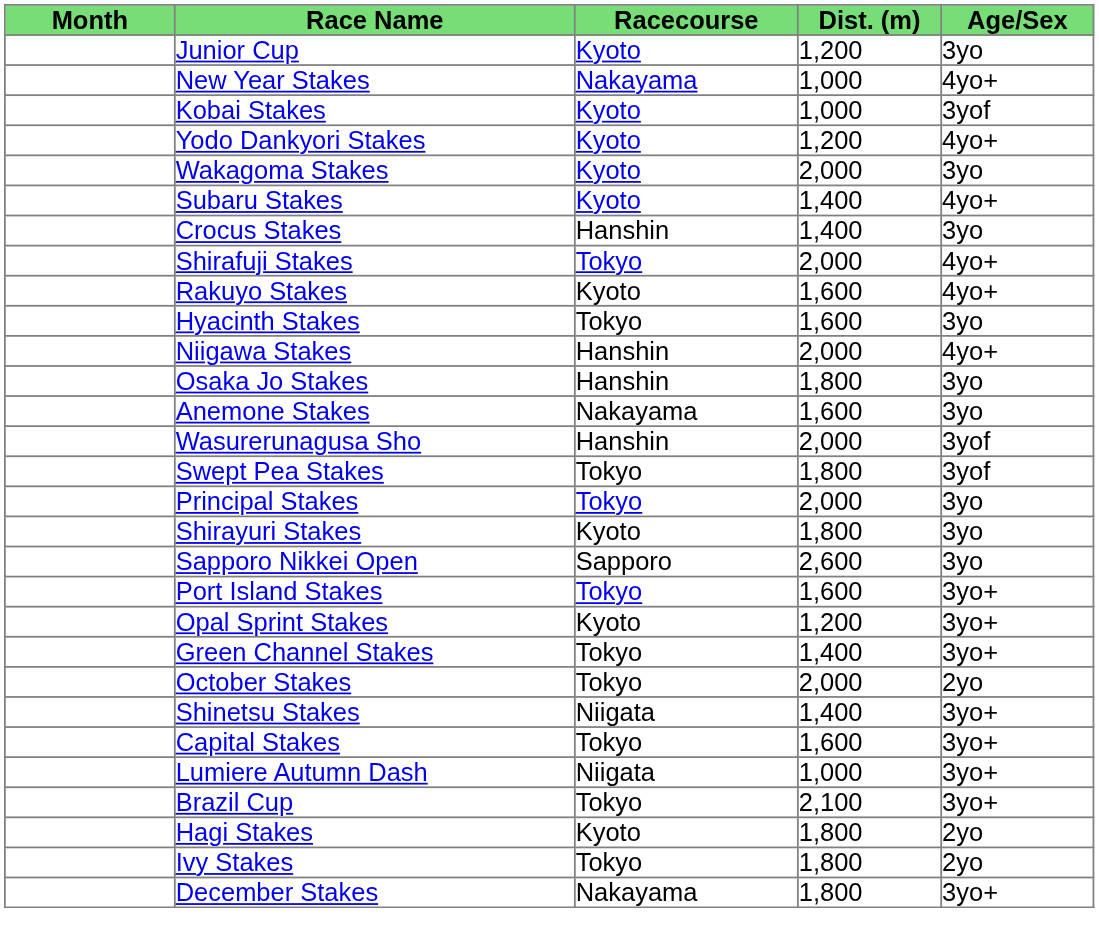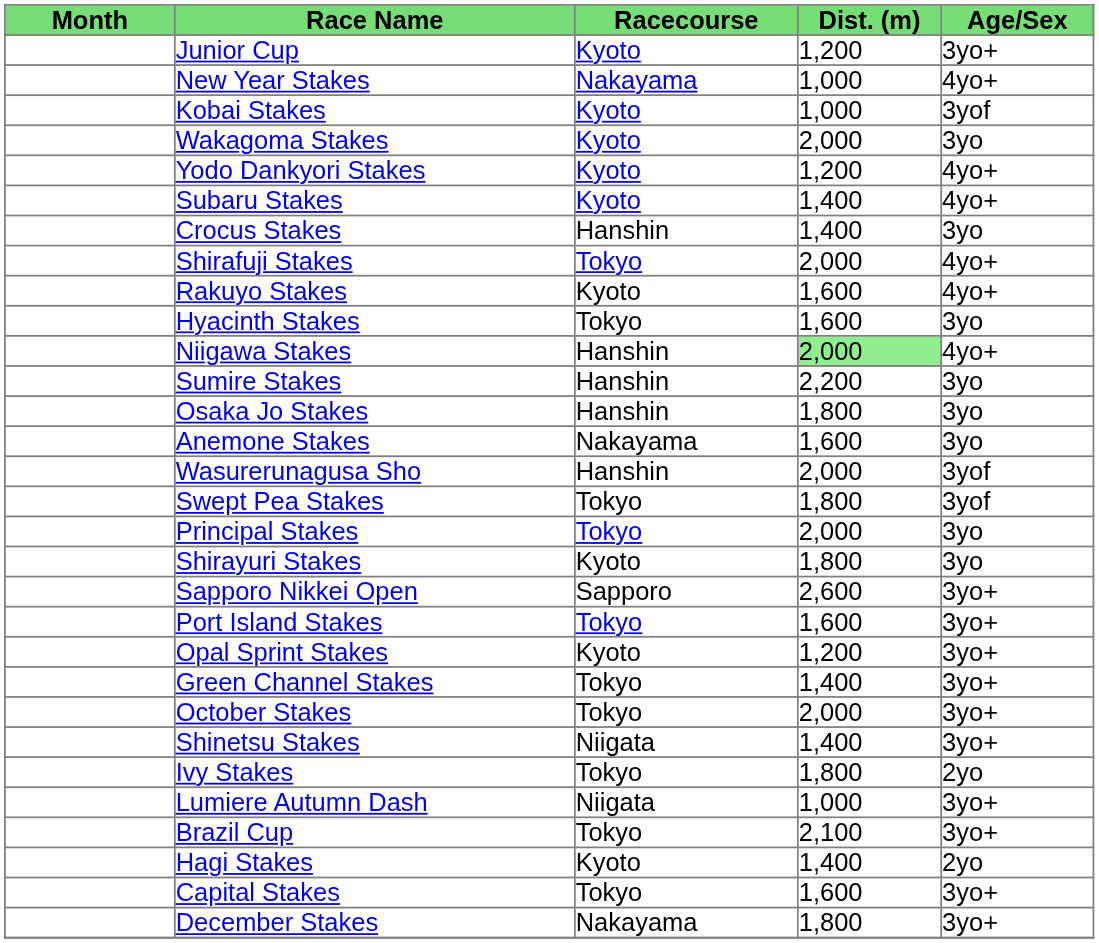Junior Cup | Age/Sex: 3yo -> 3yo+
rows swapped: Yodo Dankyori Stakes <-> Wakagoma Stakes
Niigawa Stakes | Dist. (m): no background -> lightgreen background
+ row: Sumire Stakes | Hanshin | 2,200 | 3yo
Sapporo Nikkei Open | Age/Sex: 3yo -> 3yo+
October Stakes | Age/Sex: 2yo -> 3yo+
rows swapped: Ivy Stakes <-> Capital Stakes
Hagi Stakes | Dist. (m): 1,800 -> 1,400
